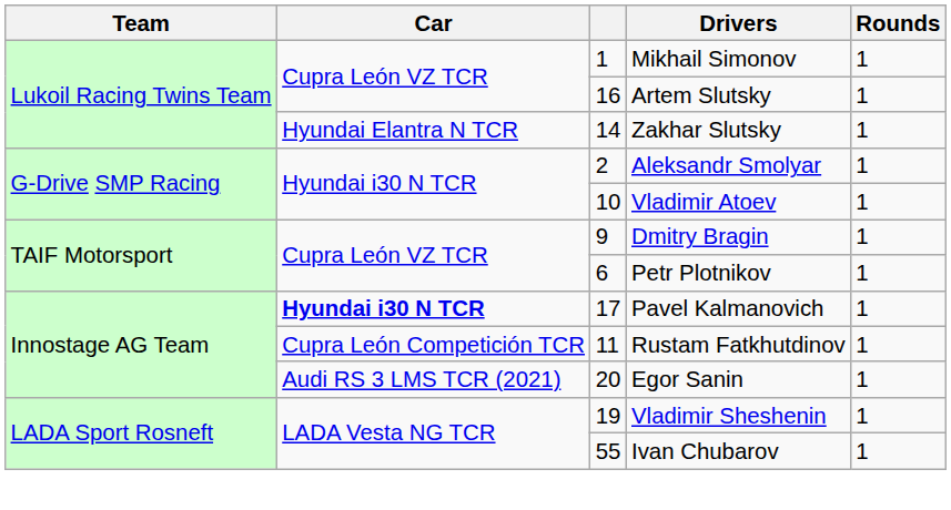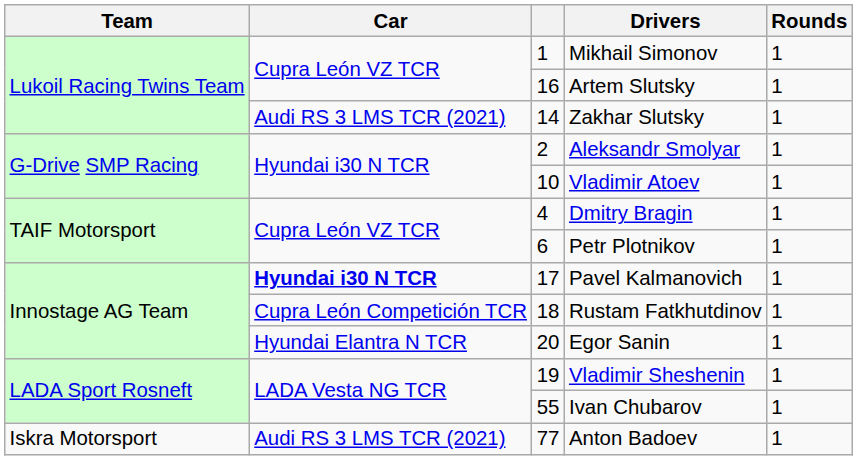Zakhar Slutsky | Car: Hyundai Elantra N TCR -> Audi RS 3 LMS TCR (2021)
Dmitry Bragin | column 3: 9 -> 4
Rustam Fatkhutdinov | column 3: 11 -> 18
Egor Sanin | Car: Audi RS 3 LMS TCR (2021) -> Hyundai Elantra N TCR
+ row: Iskra Motorsport | Audi RS 3 LMS TCR (2021) | 77 | Anton Badoev | 1
